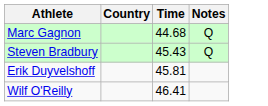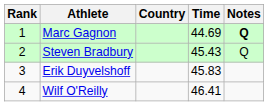+ column: Rank | 1 | 2 | 3 | 4
Marc Gagnon | Time: 44.68 -> 44.69
Marc Gagnon | Notes: normal -> bold
Erik Duyvelshoff | Time: 45.81 -> 45.83
